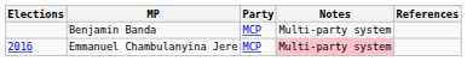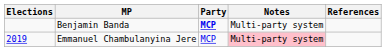Benjamin Banda | Party: normal -> bold
Emmanuel Chambulanyina Jere | Elections: 2016 -> 2019
